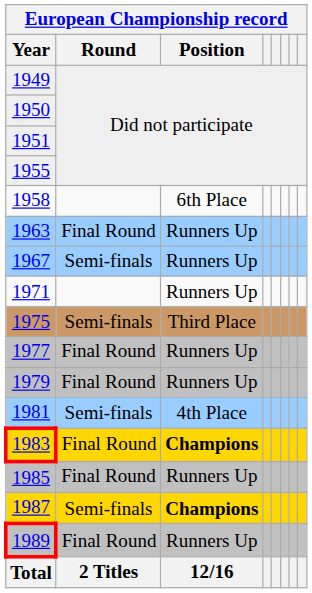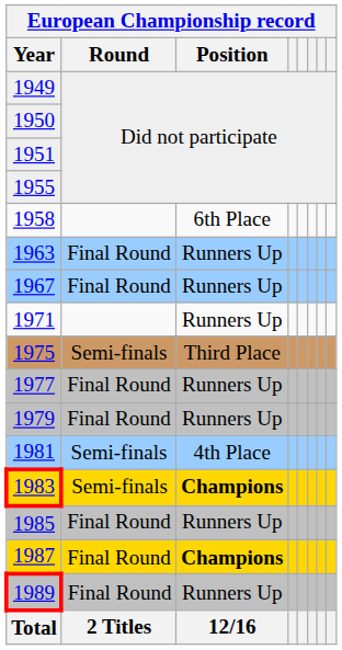1967 | Round: Semi-finals -> Final Round
1983 | Round: Final Round -> Semi-finals
1987 | Round: Semi-finals -> Final Round
